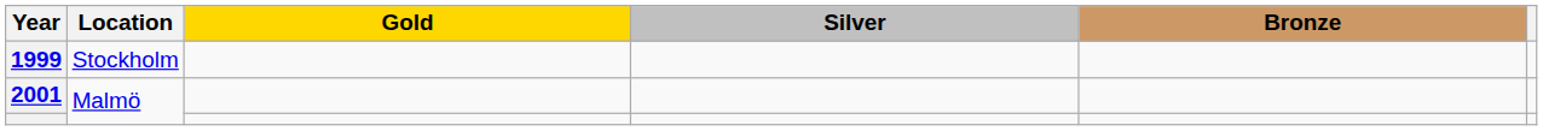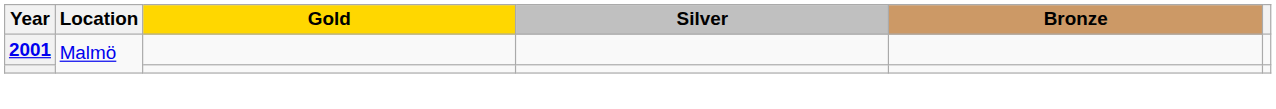- row: 1999 | Stockholm
